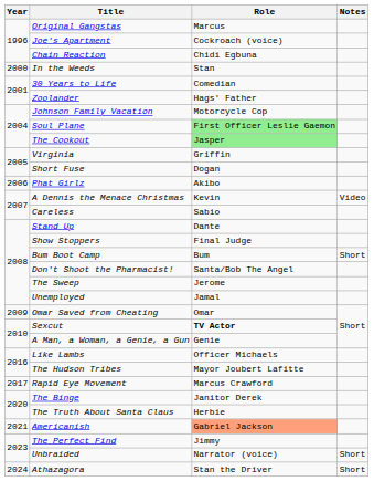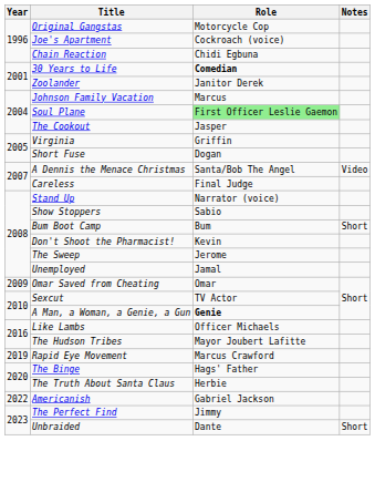Original Gangstas | Role: Marcus -> Motorcycle Cop
- row: 2000 | In the Weeds | Stan
30 Years to Life | Role: normal -> bold
Zoolander | Role: Hags' Father -> Janitor Derek
Johnson Family Vacation | Role: Motorcycle Cop -> Marcus
The Cookout | Role: lightgreen background -> no background
- row: 2006 | Phat Girlz | Akibo
A Dennis the Menace Christmas | Role: Kevin -> Santa/Bob The Angel
Careless | Role: Sabio -> Final Judge
Stand Up | Role: Dante -> Narrator (voice)
Show Stoppers | Role: Final Judge -> Sabio
Don't Shoot the Pharmacist! | Role: Santa/Bob The Angel -> Kevin
Sexcut | Role: bold -> normal
A Man, a Woman, a Genie, a Gun | Role: normal -> bold
Rapid Eye Movement | Year: 2017 -> 2019
The Binge | Role: Janitor Derek -> Hags' Father
Americanish | Year: 2021 -> 2022
Americanish | Role: lightsalmon background -> no background
Unbraided | Role: Narrator (voice) -> Dante
- row: 2024 | Athazagora | Stan the Driver | Short
